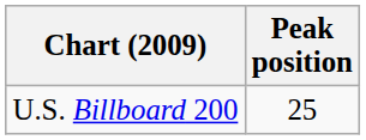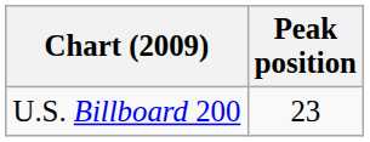U.S. Billboard 200 | Peak position: 25 -> 23
